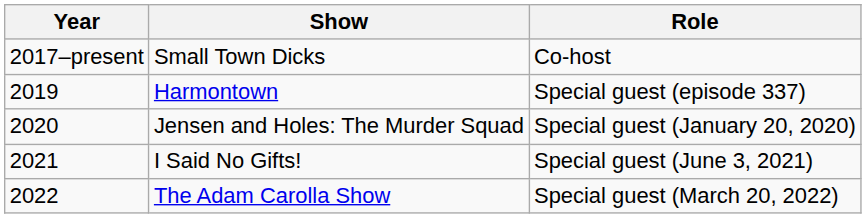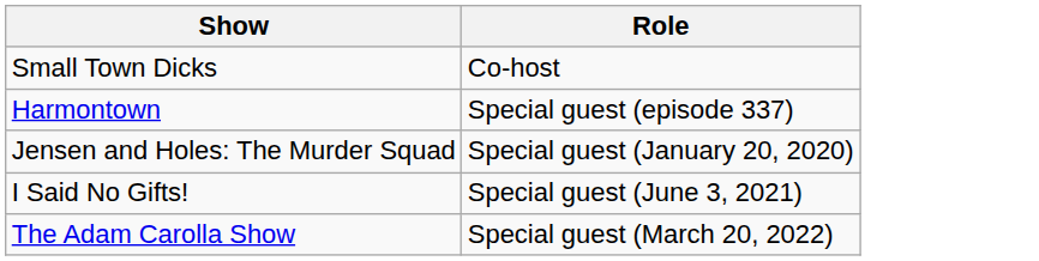- column: Year | 2017–present | 2019 | 2020 | 2021 | 2022
